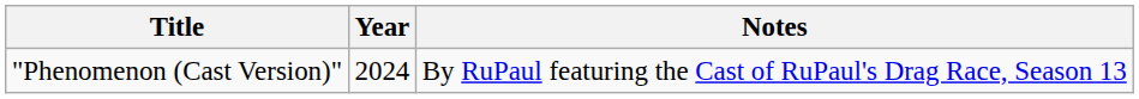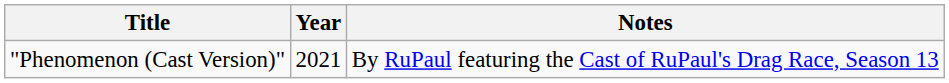"Phenomenon (Cast Version)" | Year: 2024 -> 2021
